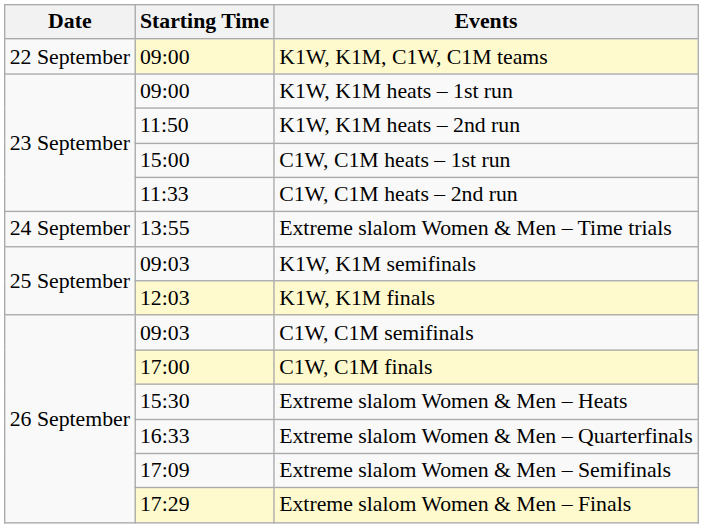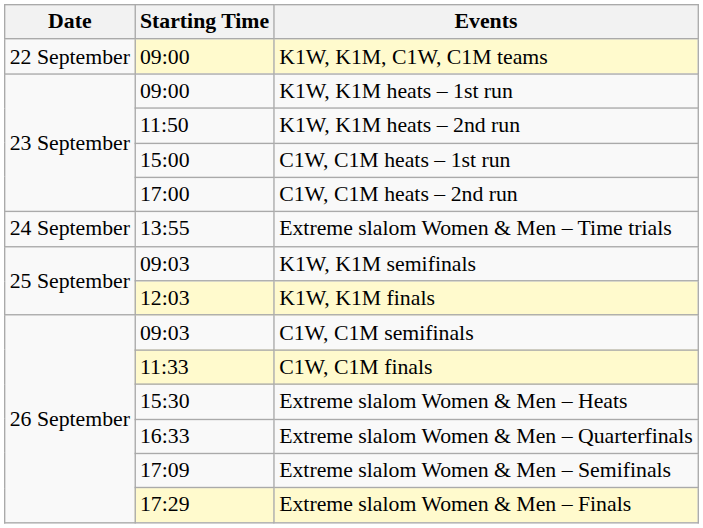C1W, C1M heats – 2nd run | Starting Time: 11:33 -> 17:00
C1W, C1M finals | Starting Time: 17:00 -> 11:33
